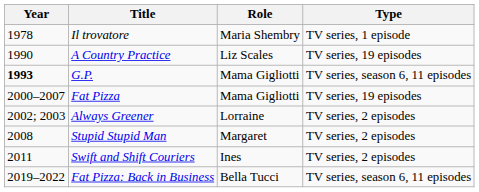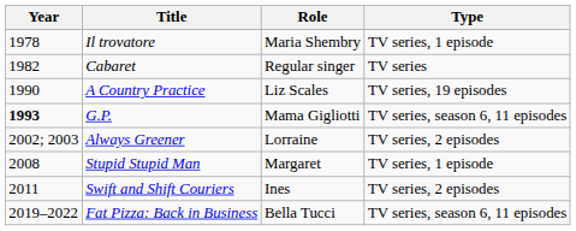+ row: 1982 | Cabaret | Regular singer | TV series
- row: 2000–2007 | Fat Pizza | Mama Gigliotti | TV series, 19 episodes
Stupid Stupid Man | Type: TV series, 2 episodes -> TV series, 1 episode
